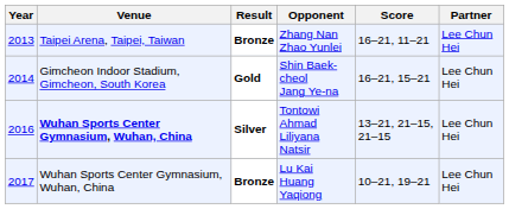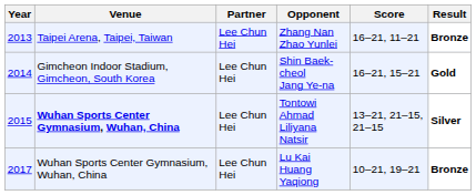columns swapped: Partner <-> Result
Tontowi Ahmad Liliyana Natsir | Year: 2016 -> 2015
